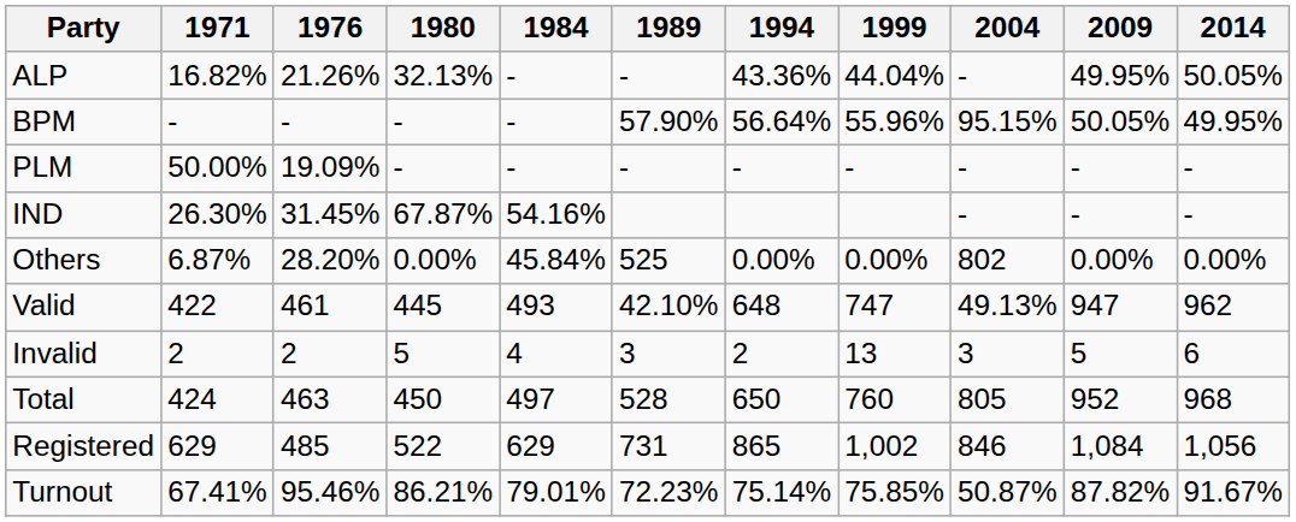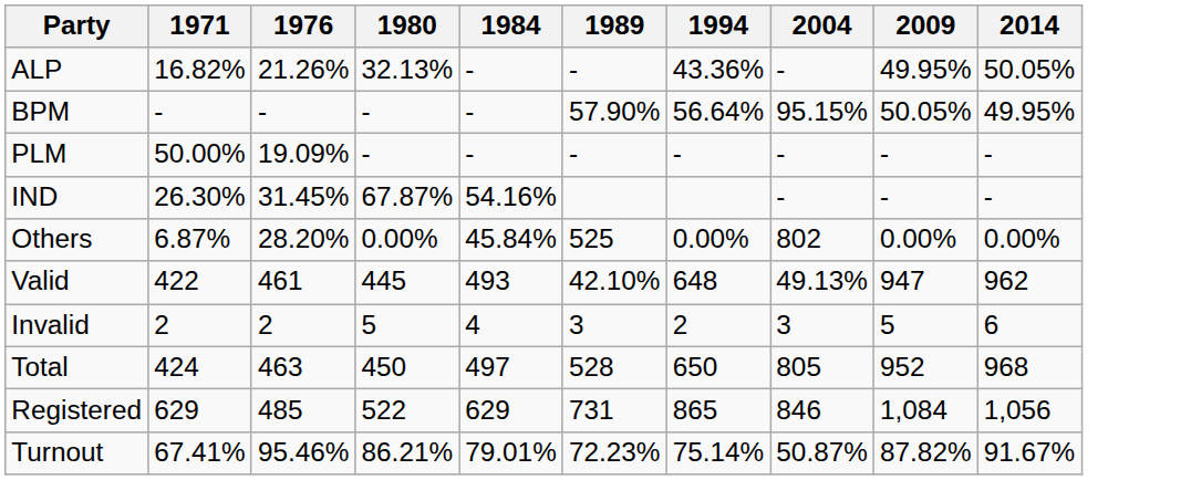- column: 1999 | 44.04% | 55.96% | - | 0.00% | 747 | 13 | 760 | 1,002 | 75.85%
